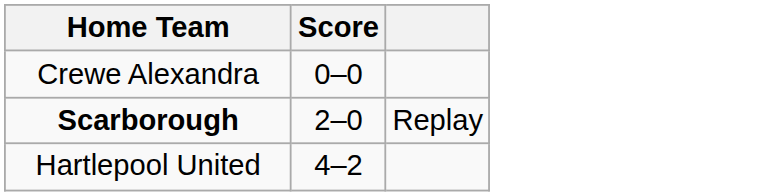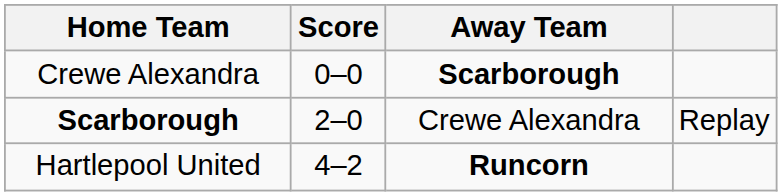+ column: Away Team | Scarborough | Crewe Alexandra | Runcorn
